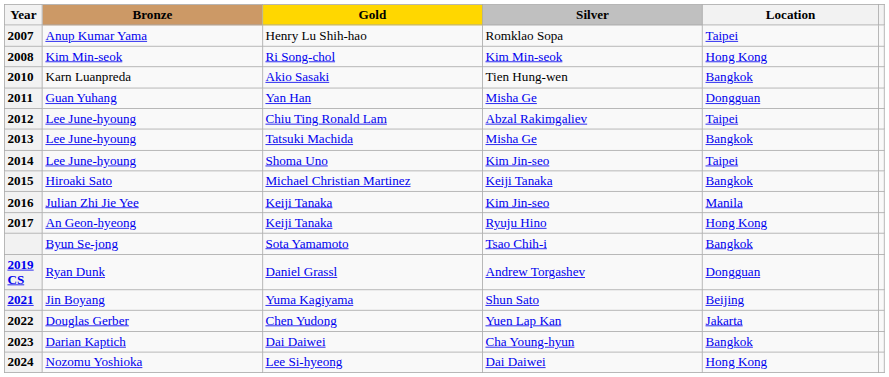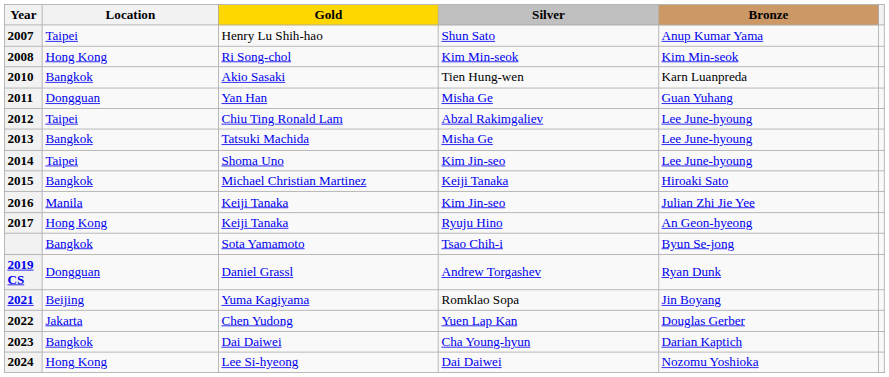columns swapped: Location <-> Bronze
2007 | Silver: Romklao Sopa -> Shun Sato
2021 | Silver: Shun Sato -> Romklao Sopa
